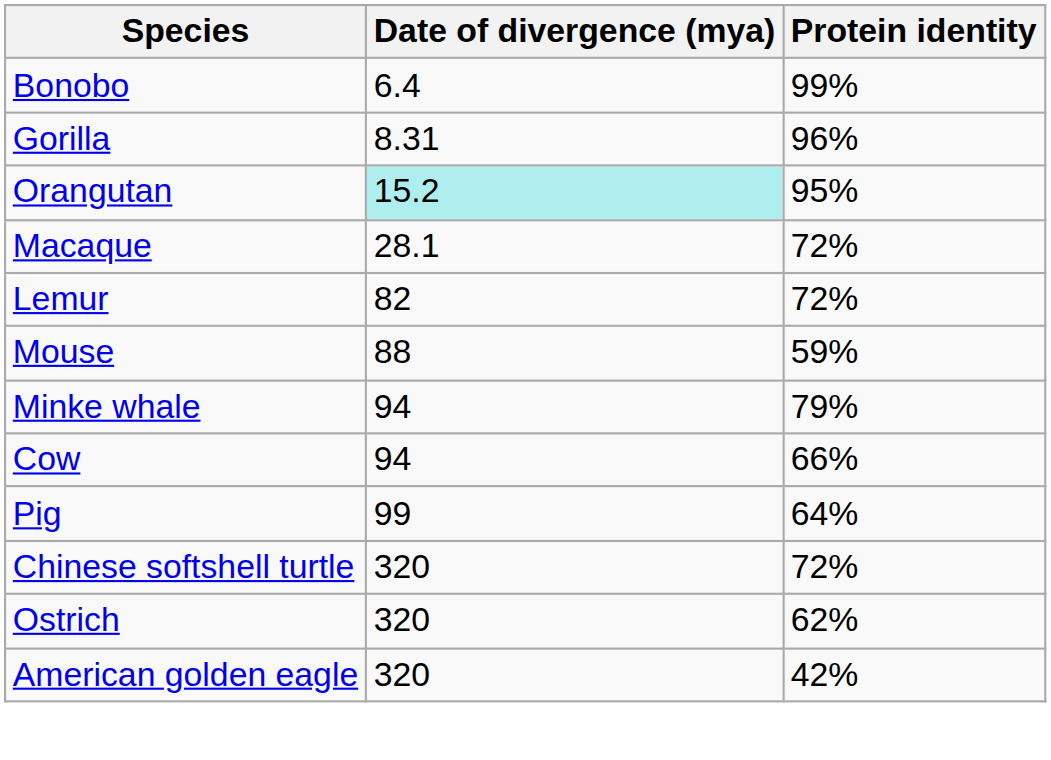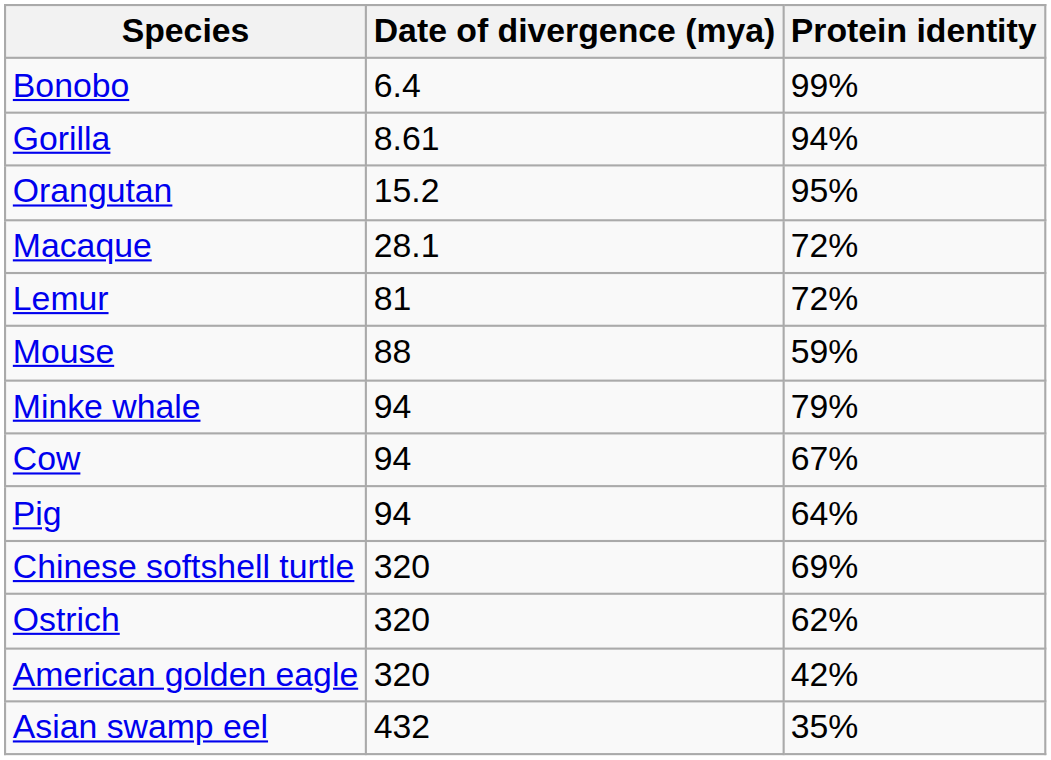Gorilla | Date of divergence (mya): 8.31 -> 8.61
Gorilla | Protein identity: 96% -> 94%
Orangutan | Date of divergence (mya): paleturquoise background -> no background
Lemur | Date of divergence (mya): 82 -> 81
Cow | Protein identity: 66% -> 67%
Pig | Date of divergence (mya): 99 -> 94
Chinese softshell turtle | Protein identity: 72% -> 69%
+ row: Asian swamp eel | 432 | 35%
